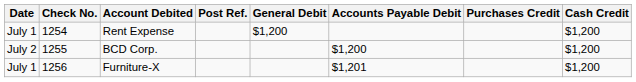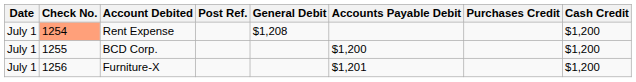Rent Expense | Check No.: no background -> lightsalmon background
Rent Expense | General Debit: $1,200 -> $1,208
BCD Corp. | Date: July 2 -> July 1
